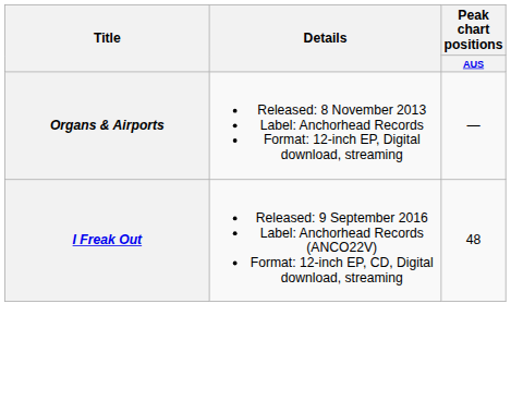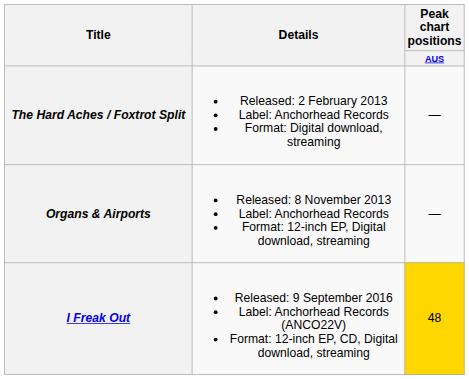+ row: The Hard Aches / Foxtrot Split | Released: 2 February 2013 Label: Anchorhead Records Format: Digital download, streaming | —
I Freak Out | Peak chart positions / AUS: no background -> gold background
